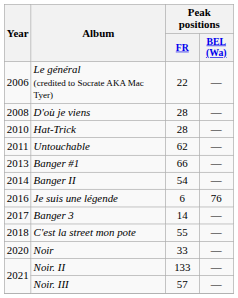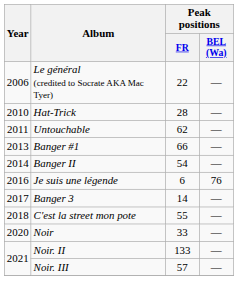- row: 2008 | D'où je viens | 28 | —
